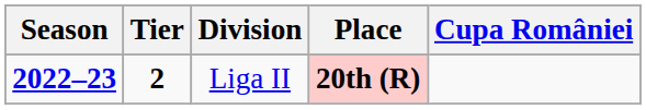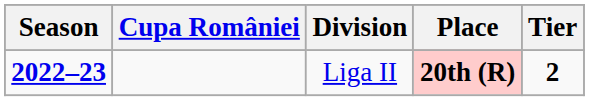columns swapped: Tier <-> Cupa României
